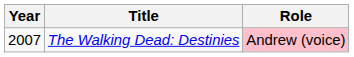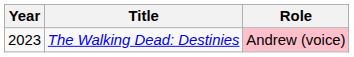The Walking Dead: Destinies | Year: 2007 -> 2023
